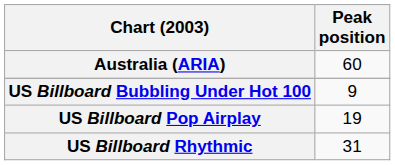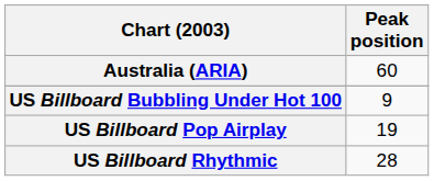US Billboard Rhythmic | Peak position: 31 -> 28
